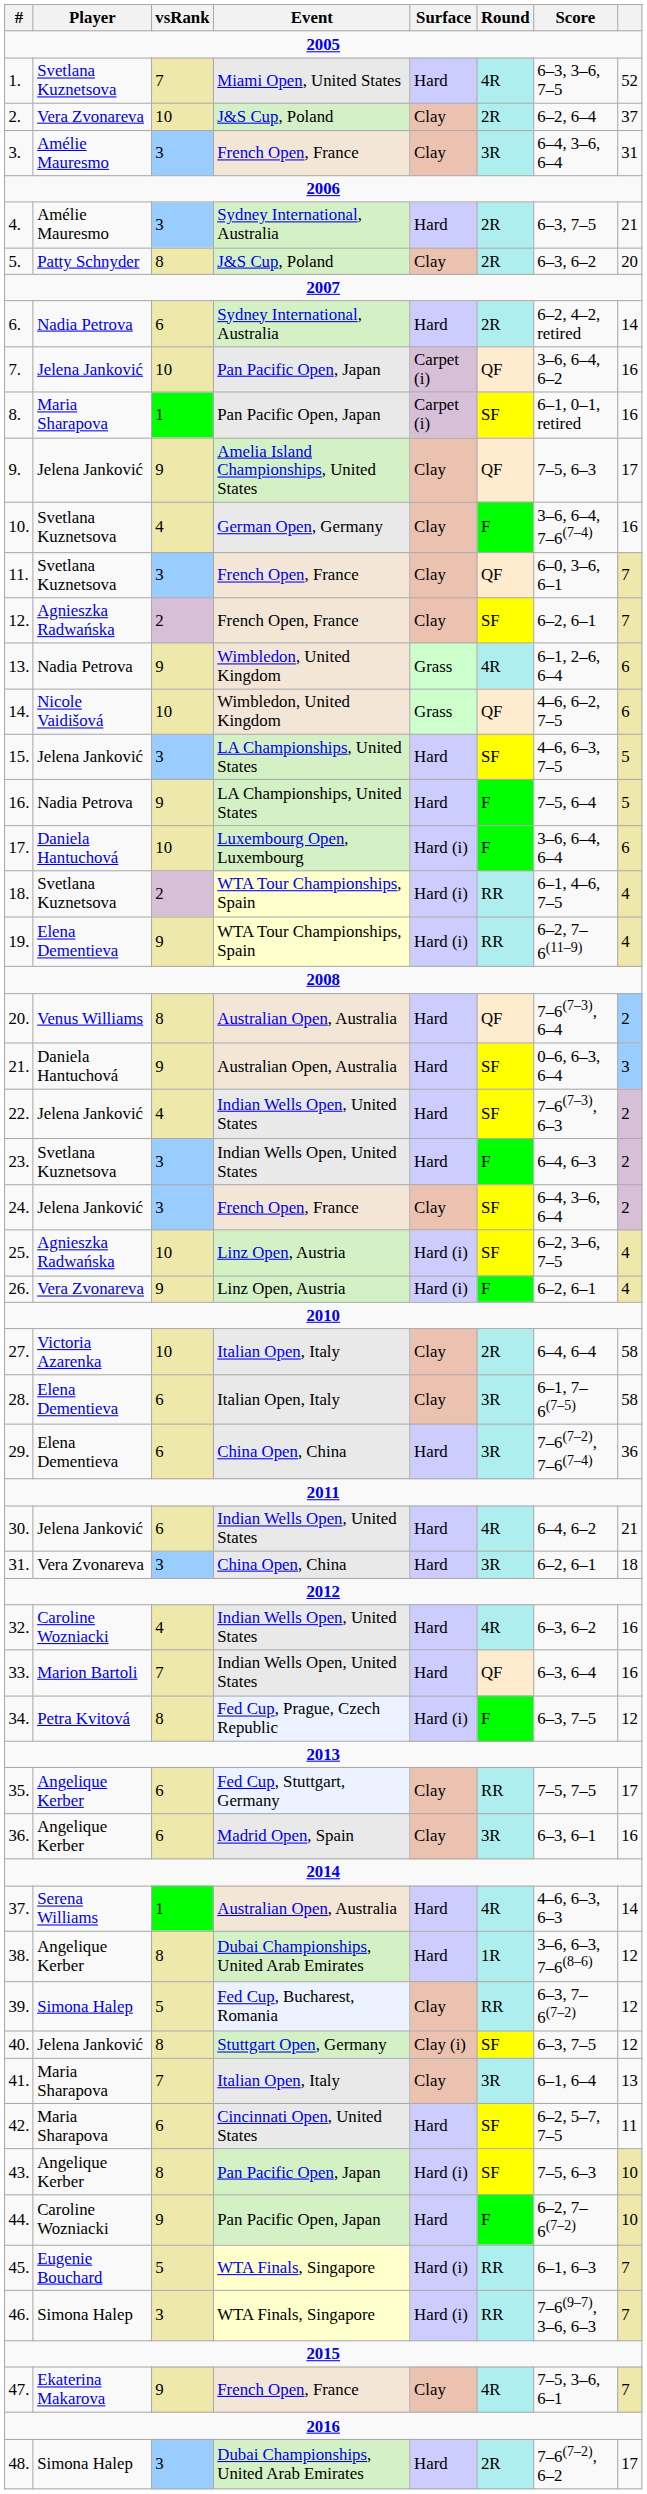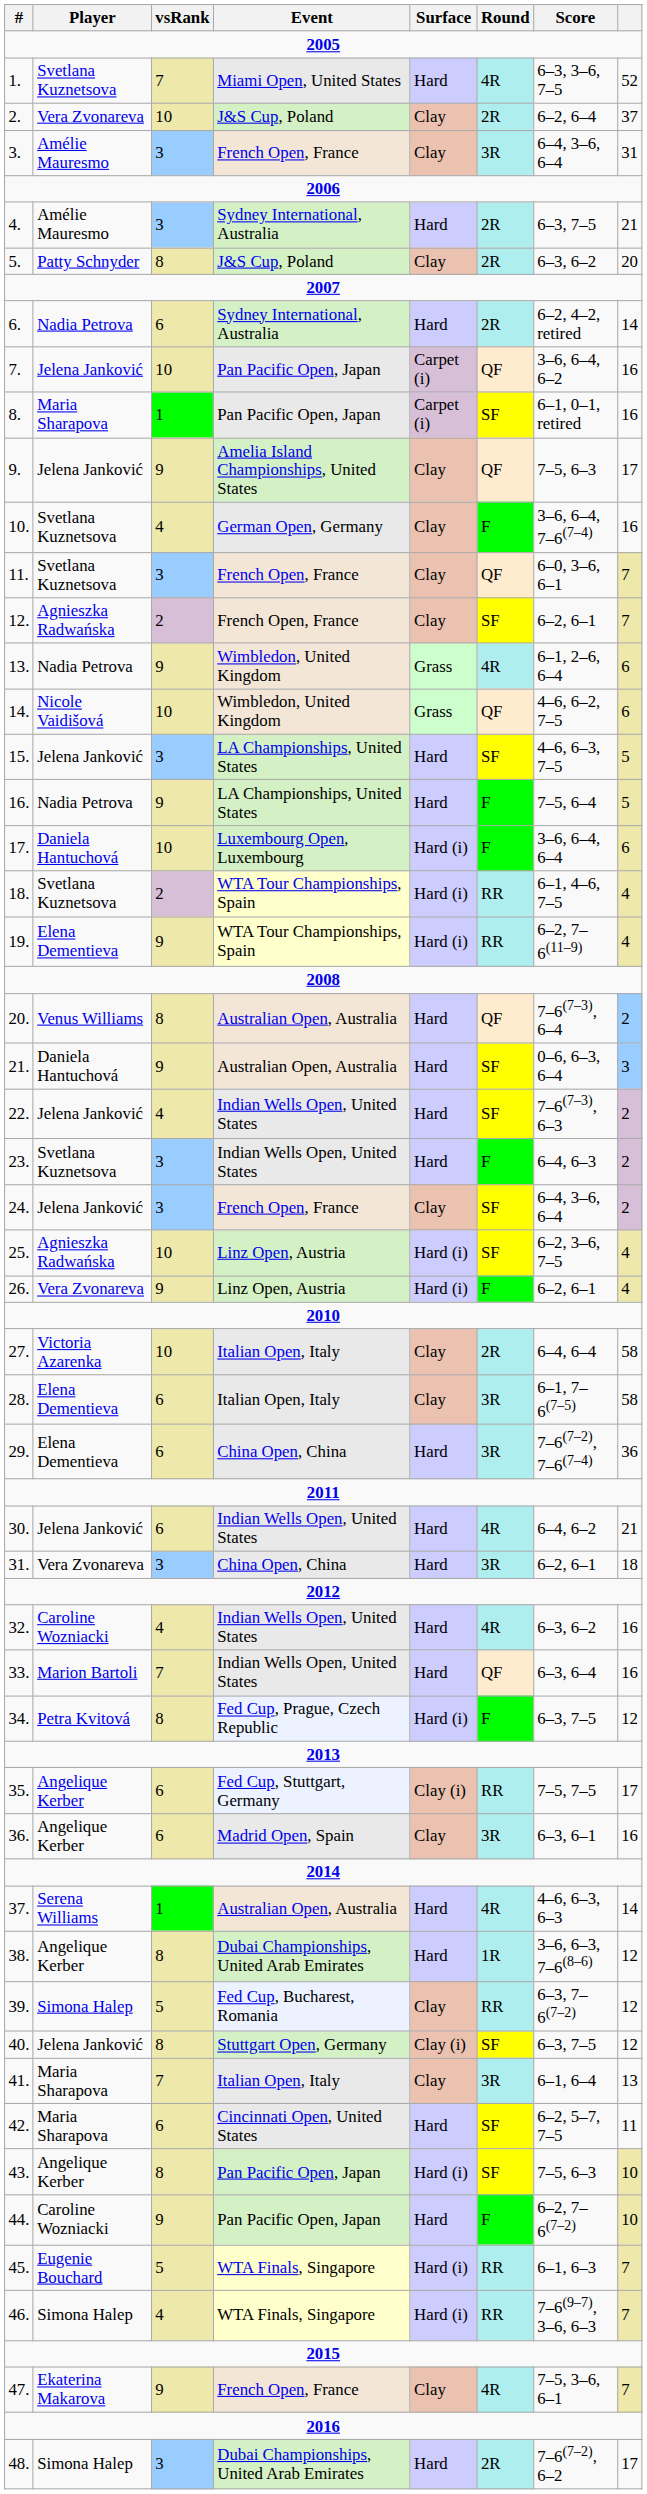35. | Surface: Clay -> Clay (i)
46. | vsRank: 3 -> 4
